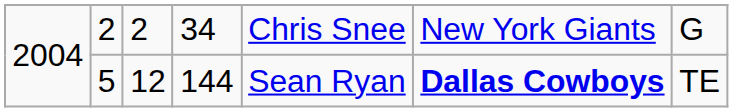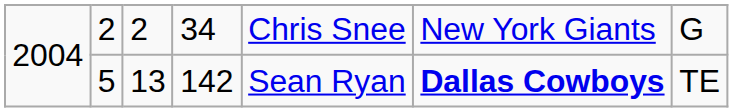2004 / 5 | column 3: 12 -> 13
2004 / 5 | column 4: 144 -> 142
